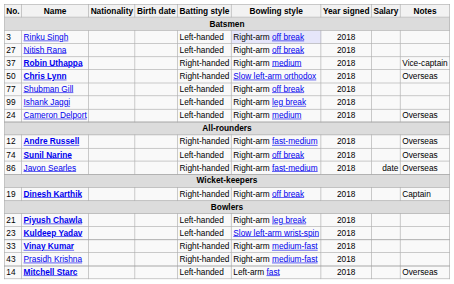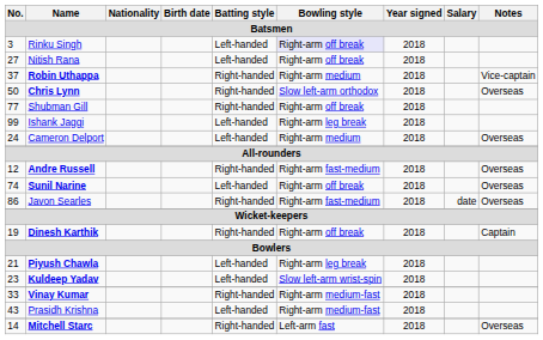Shubman Gill | Batting style: Left-handed -> Right-handed
Prasidh Krishna | Batting style: Right-handed -> Left-handed
Mitchell Starc | Batting style: Left-handed -> Right-handed
